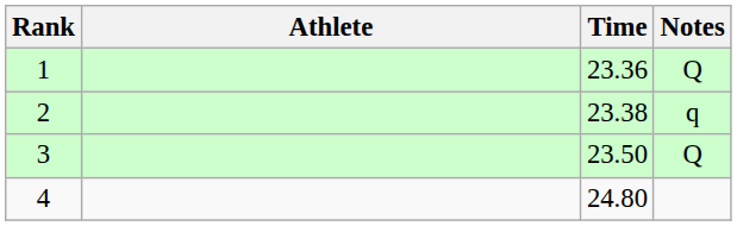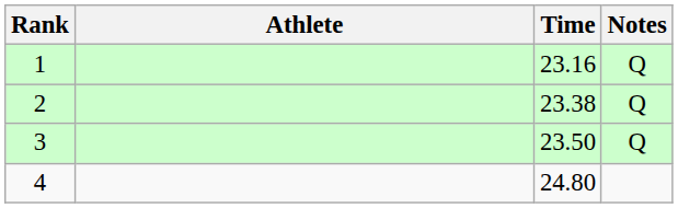1 | Time: 23.36 -> 23.16
2 | Notes: q -> Q
